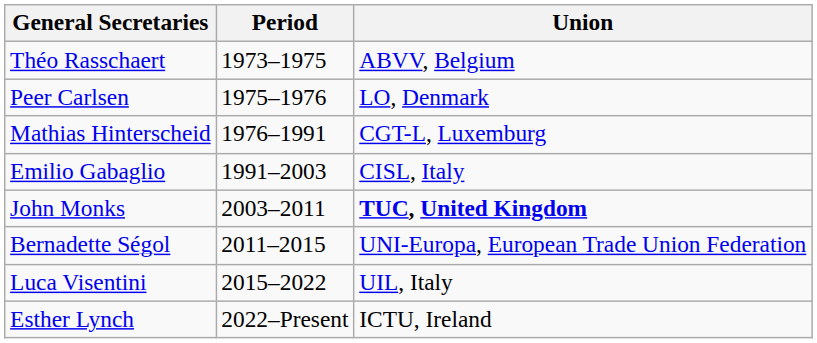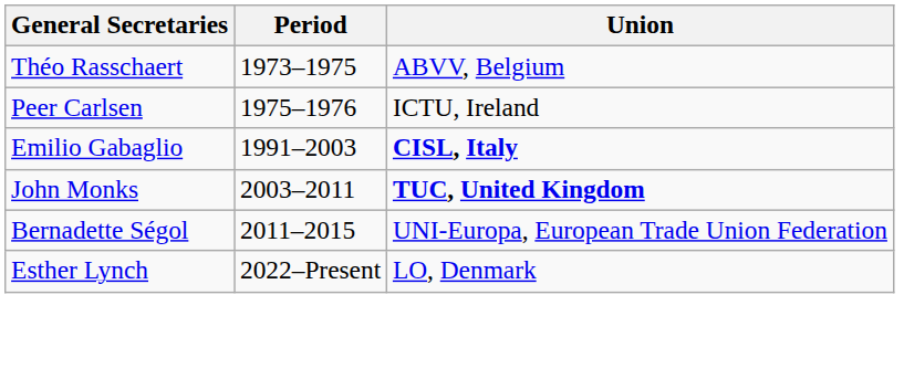Peer Carlsen | Union: LO, Denmark -> ICTU, Ireland
- row: Mathias Hinterscheid | 1976–1991 | CGT-L, Luxemburg
Emilio Gabaglio | Union: normal -> bold
- row: Luca Visentini | 2015–2022 | UIL, Italy
Esther Lynch | Union: ICTU, Ireland -> LO, Denmark
